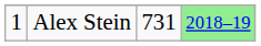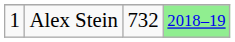Alex Stein | column 3: 731 -> 732
